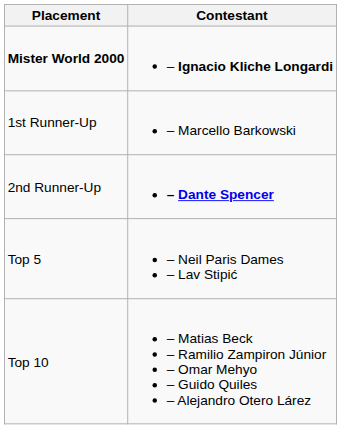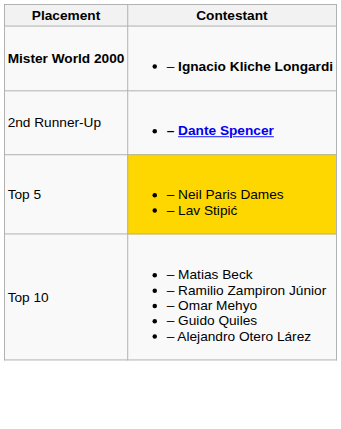- row: 1st Runner-Up | – Marcello Barkowski
Top 5 | Contestant: no background -> gold background
